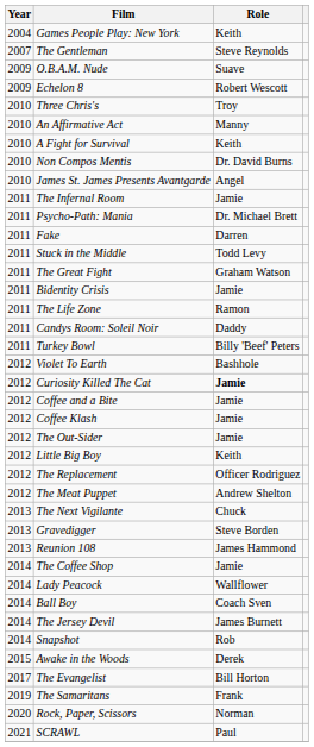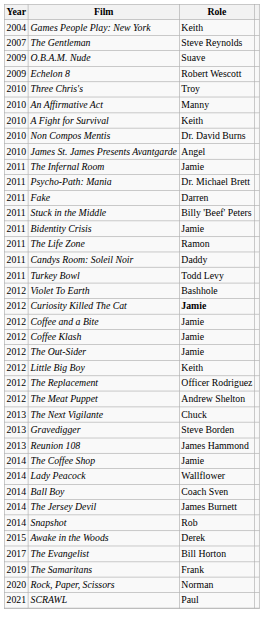Stuck in the Middle | Role: Todd Levy -> Billy 'Beef' Peters
- row: 2011 | The Great Fight | Graham Watson
Turkey Bowl | Role: Billy 'Beef' Peters -> Todd Levy
